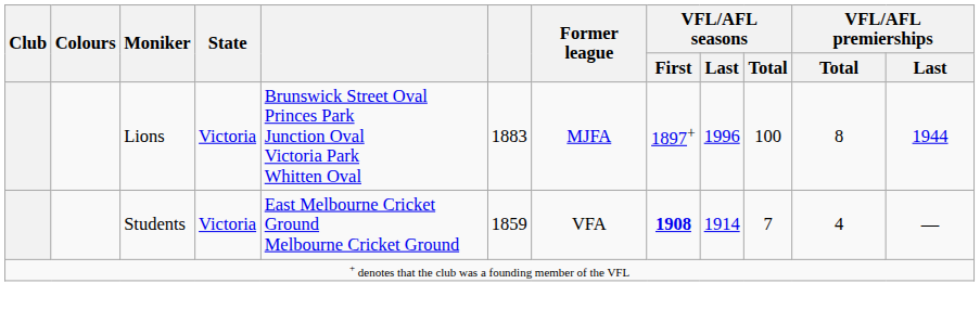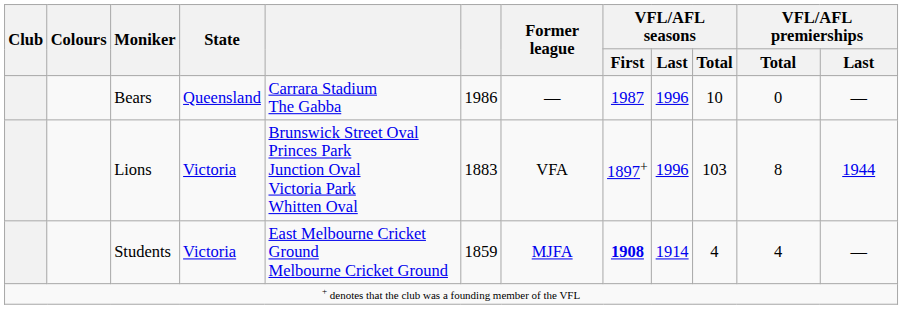+ row: Bears | Queensland | Carrara Stadium The Gabba | 1986 | — | 1987 | 1996 | 10 | 0 | —
Lions | Former league: MJFA -> VFA
Lions | VFL/AFL seasons / Total: 100 -> 103
Students | Former league: VFA -> MJFA
Students | VFL/AFL seasons / Total: 7 -> 4
